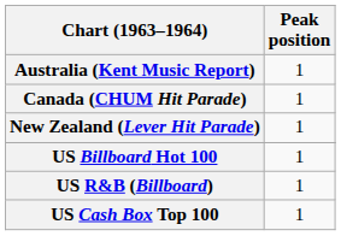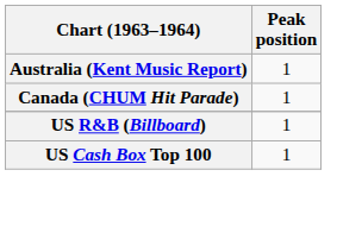- row: New Zealand (Lever Hit Parade) | 1
- row: US Billboard Hot 100 | 1
